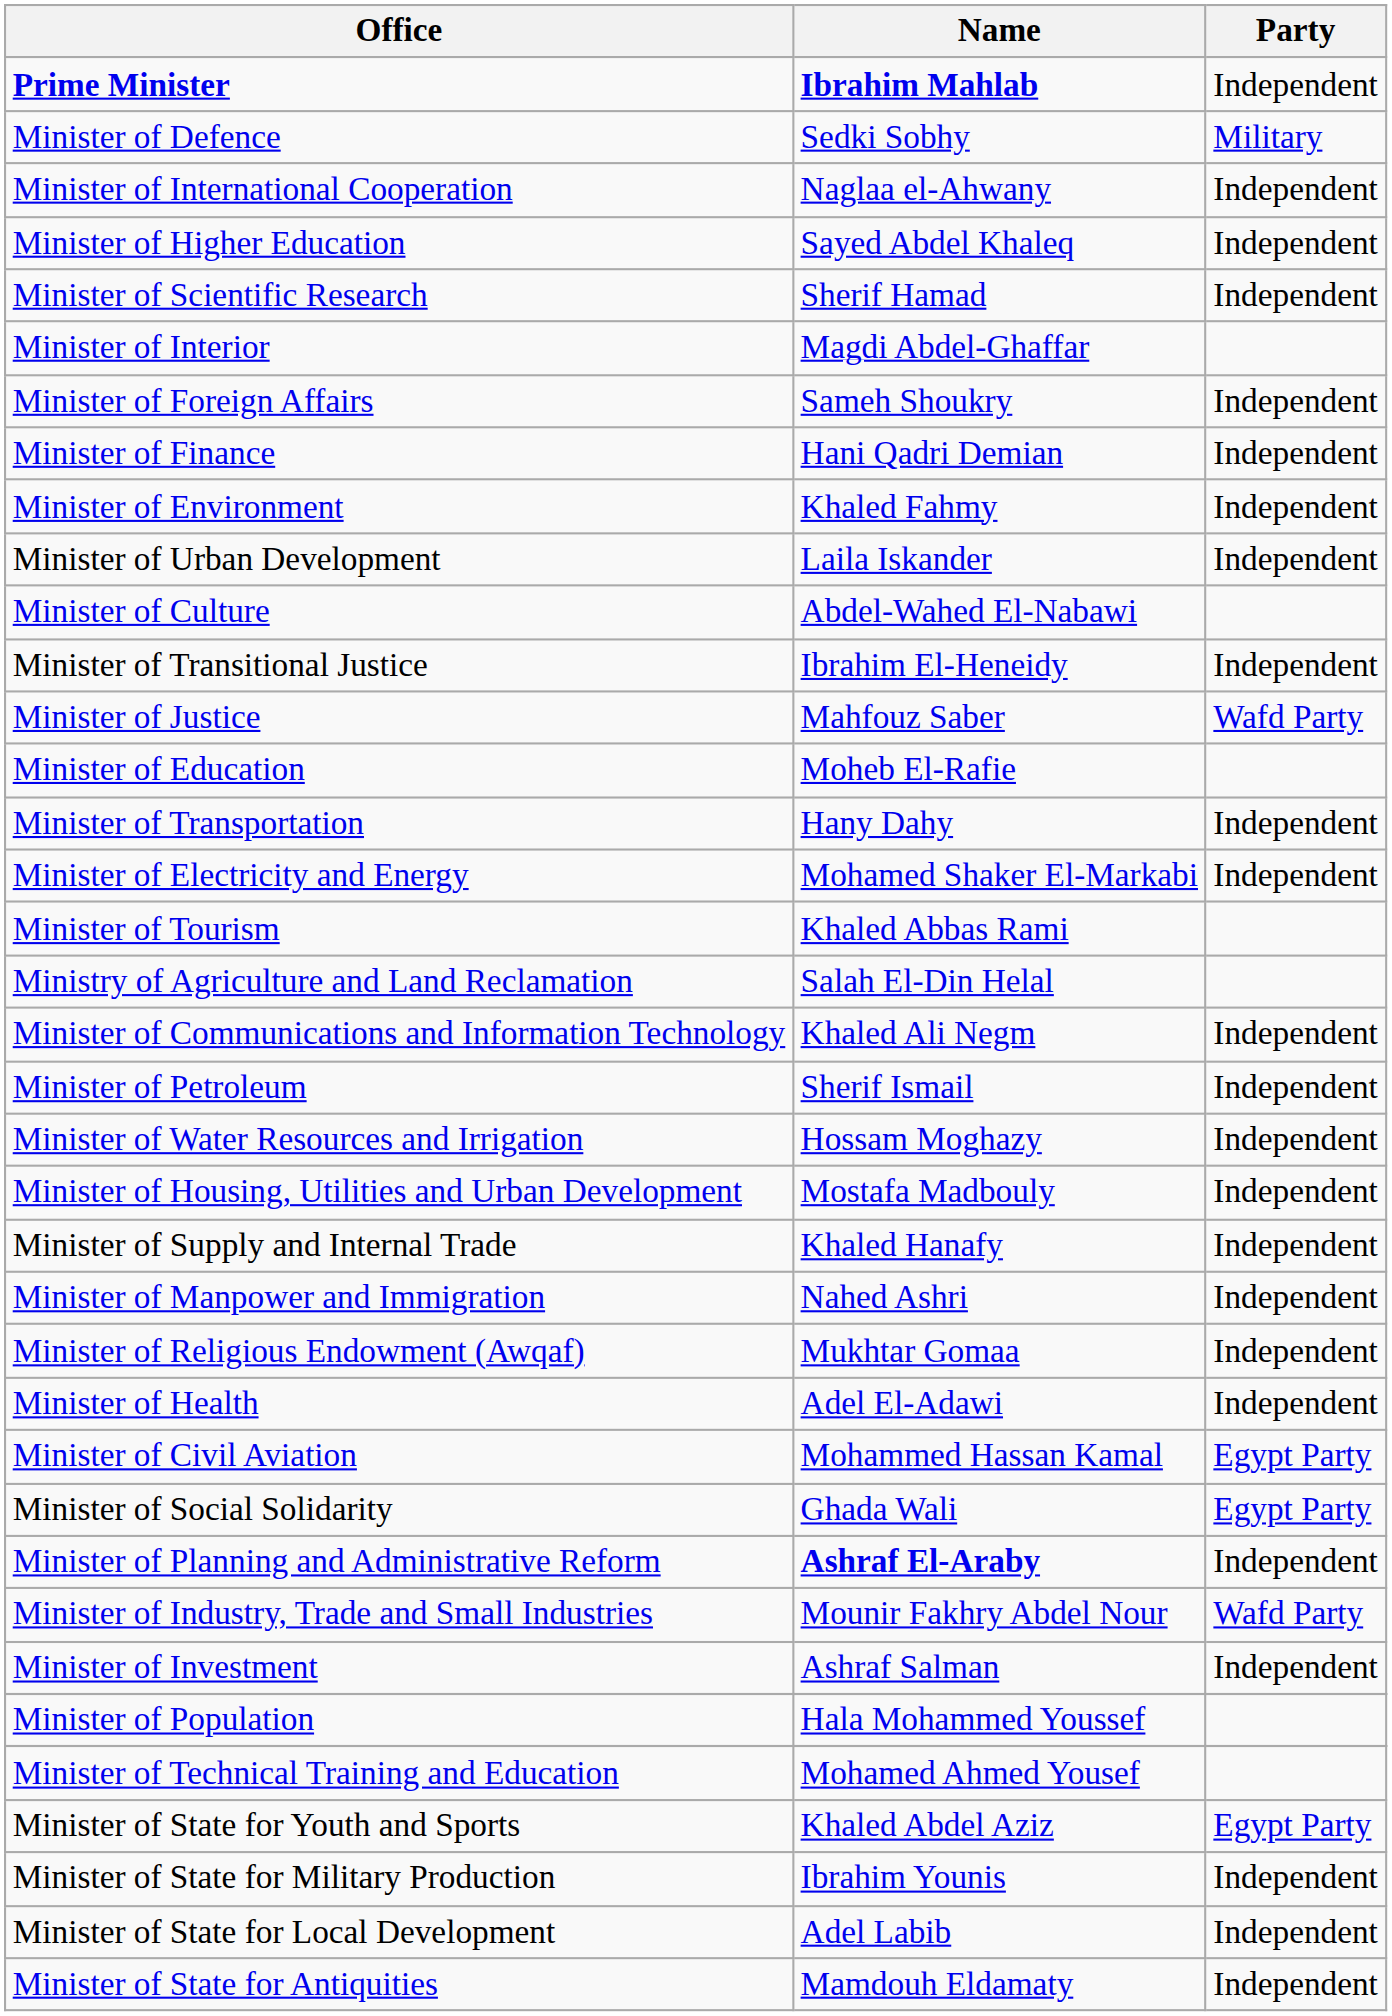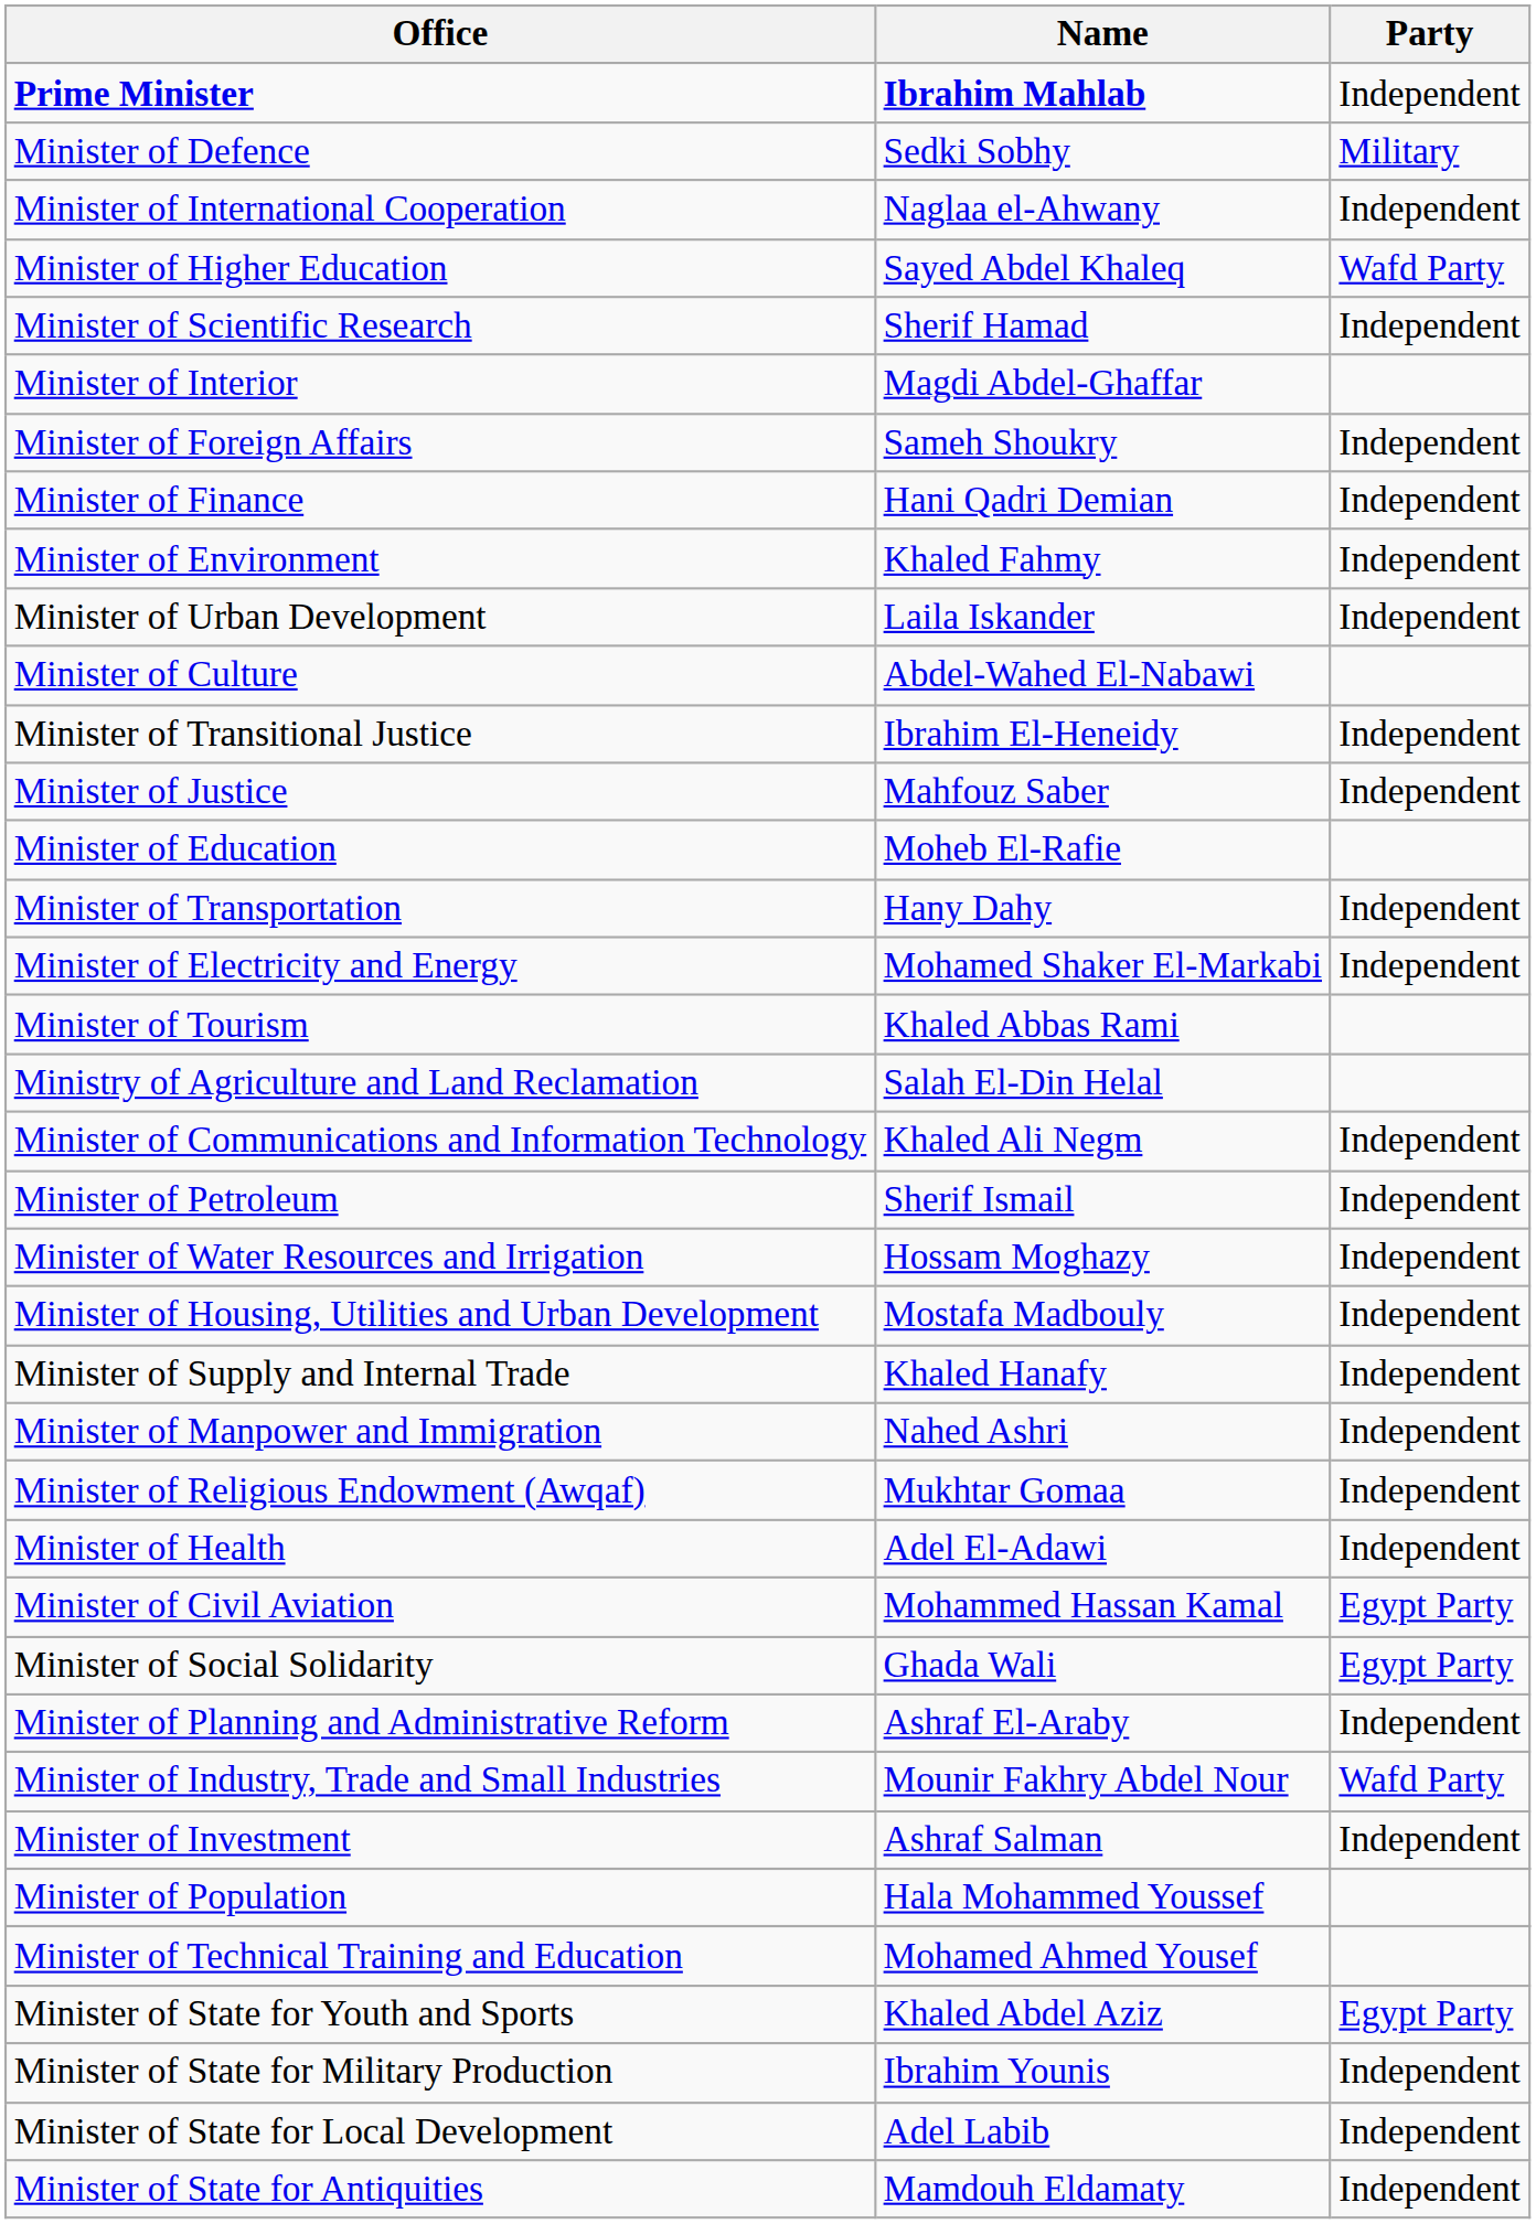Minister of Higher Education | Party: Independent -> Wafd Party
Minister of Justice | Party: Wafd Party -> Independent
Minister of Planning and Administrative Reform | Name: bold -> normal
